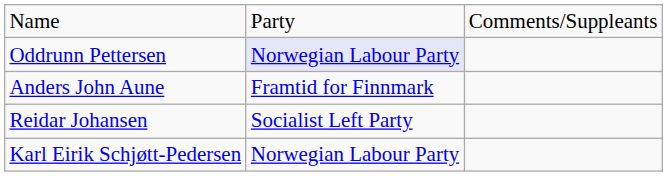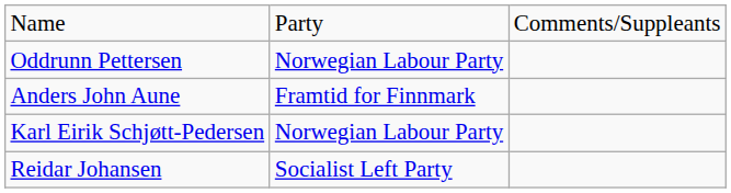Oddrunn Pettersen | column 2: lavender background -> no background
rows swapped: Karl Eirik Schjøtt-Pedersen <-> Reidar Johansen
